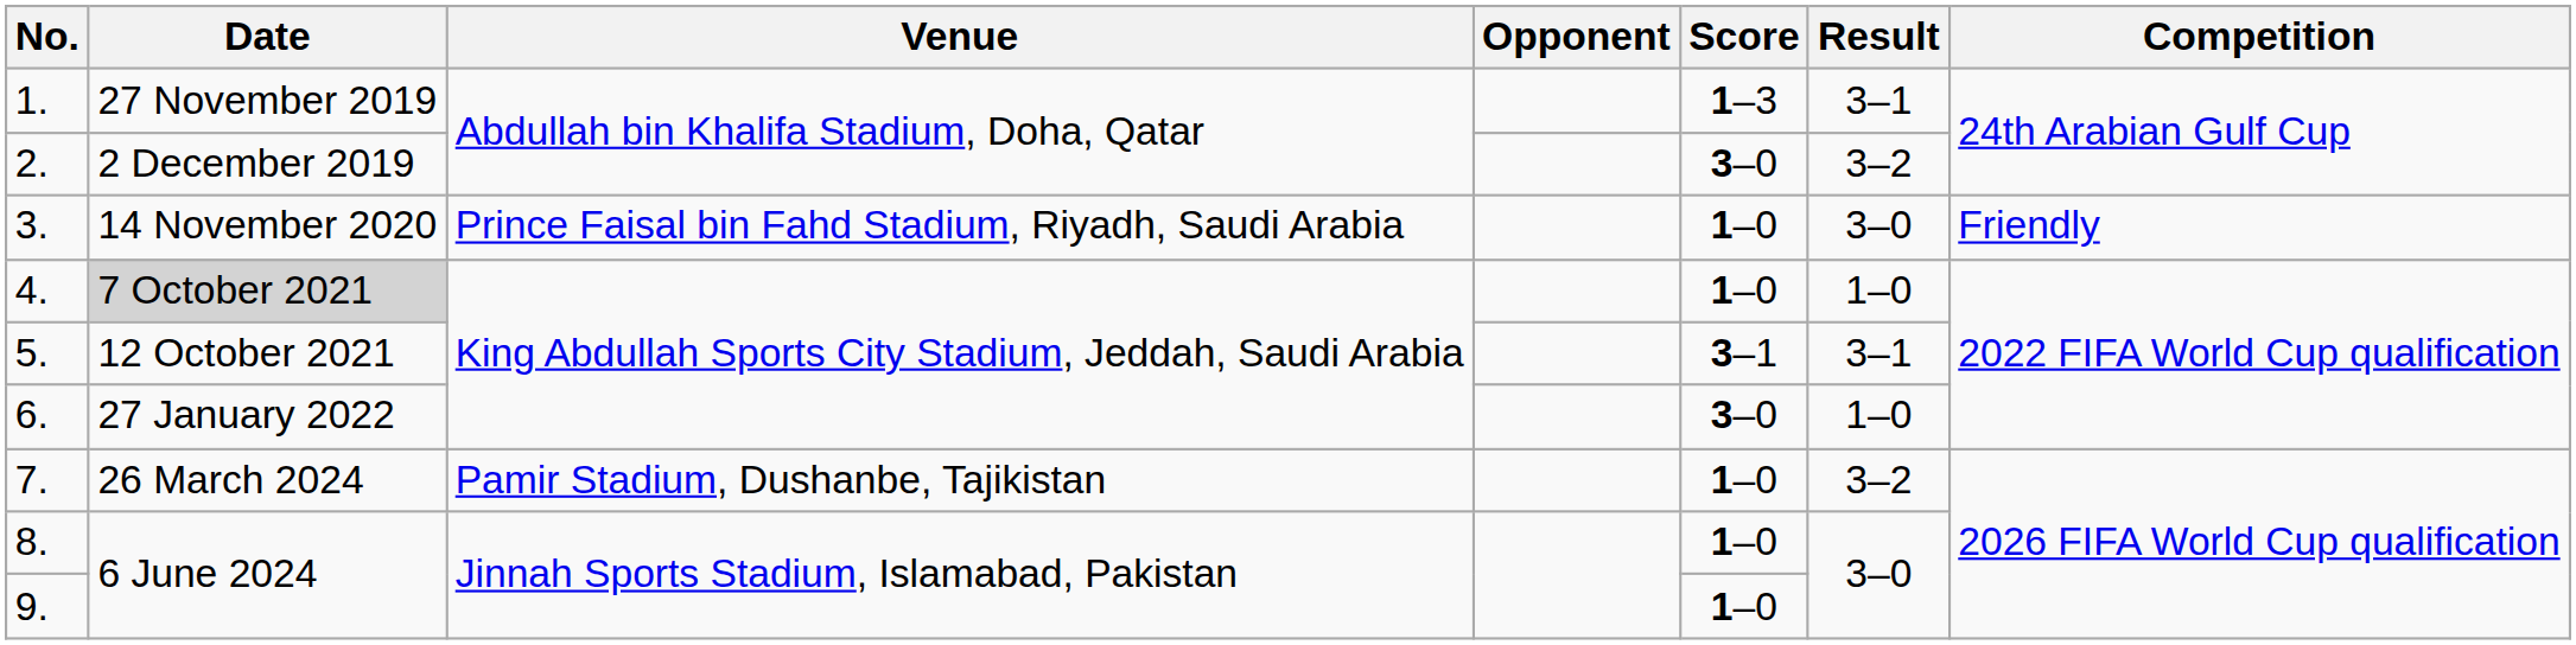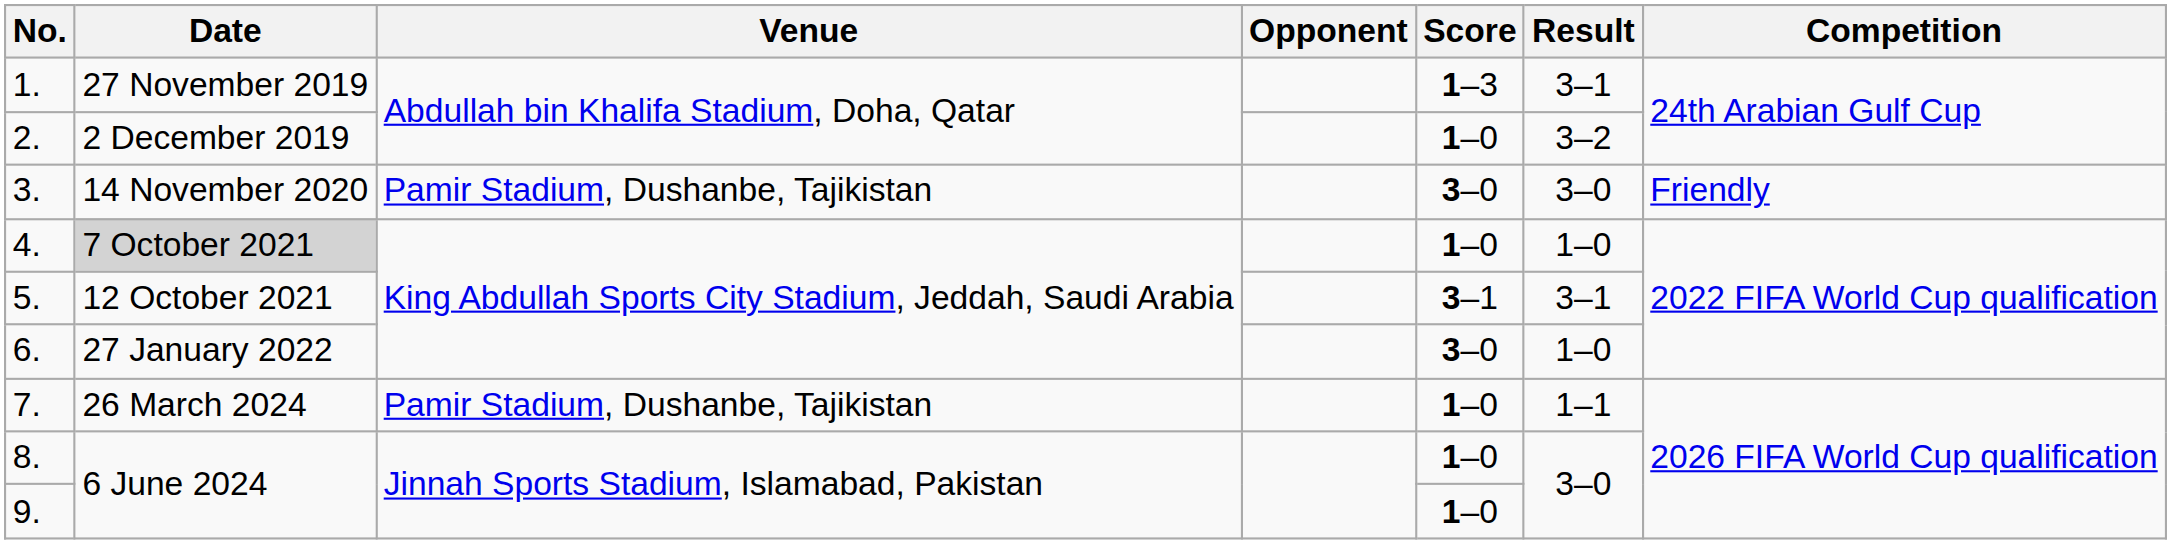2. | Score: 3–0 -> 1–0
3. | Venue: Prince Faisal bin Fahd Stadium, Riyadh, Saudi Arabia -> Pamir Stadium, Dushanbe, Tajikistan
3. | Score: 1–0 -> 3–0
7. | Result: 3–2 -> 1–1
